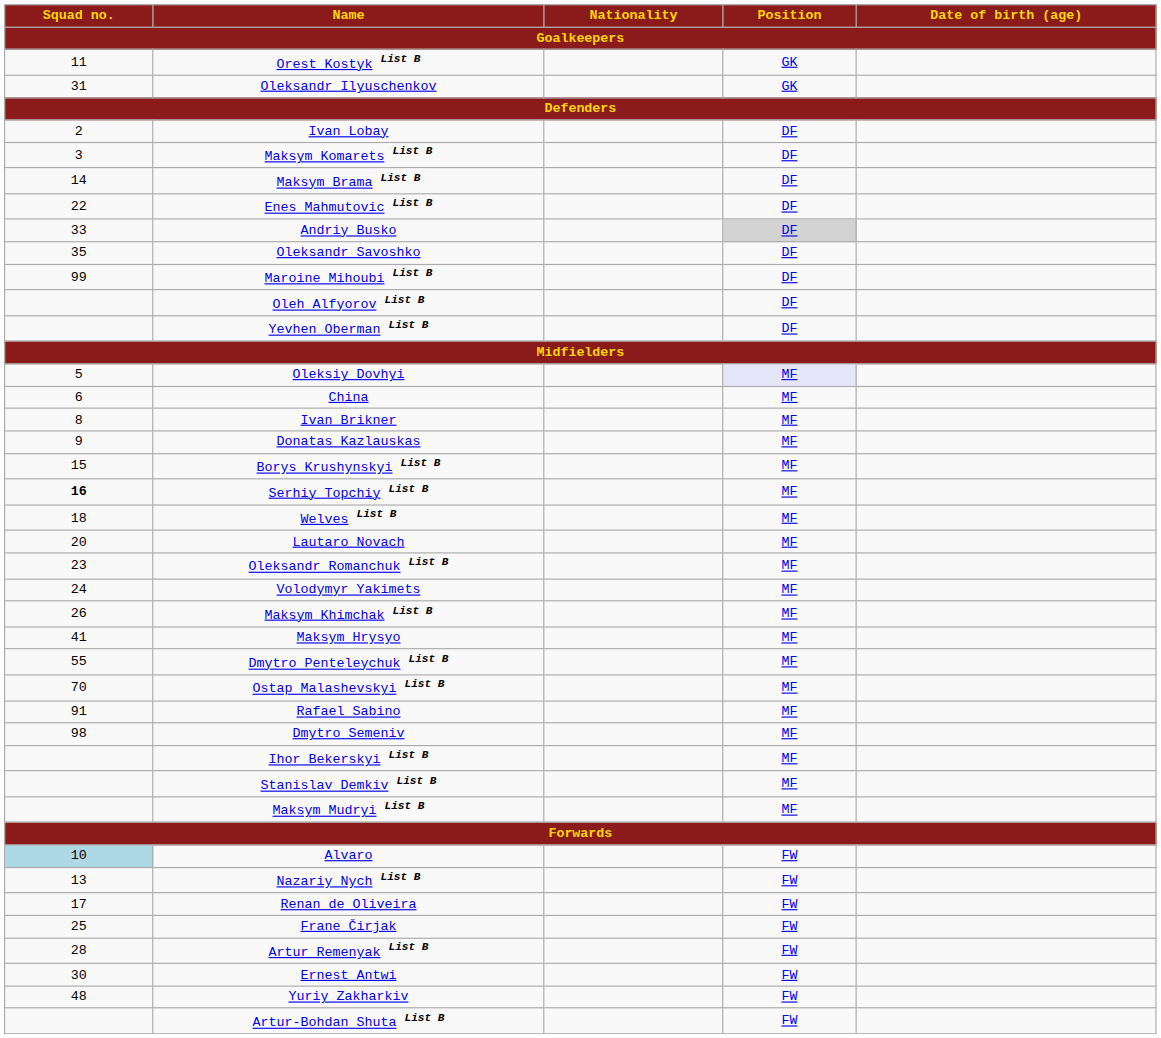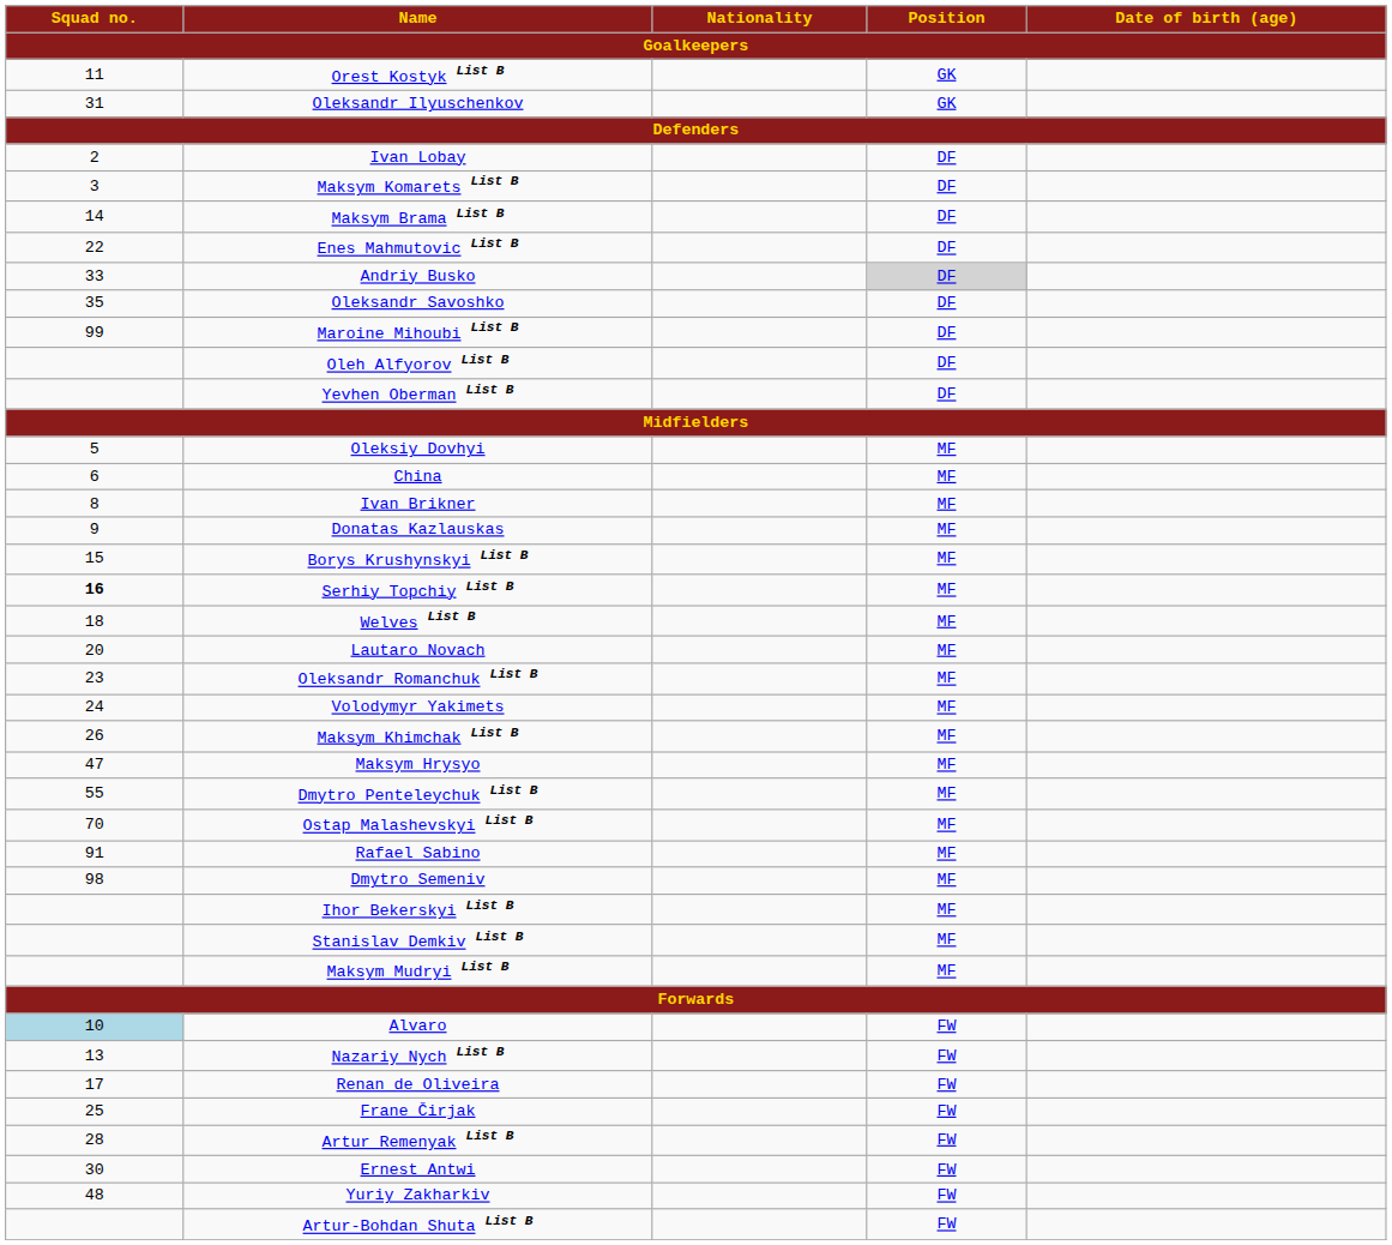Oleksiy Dovhyi | Position / Goalkeepers: lavender background -> no background
Maksym Hrysyo | Squad no. / Goalkeepers: 41 -> 47
